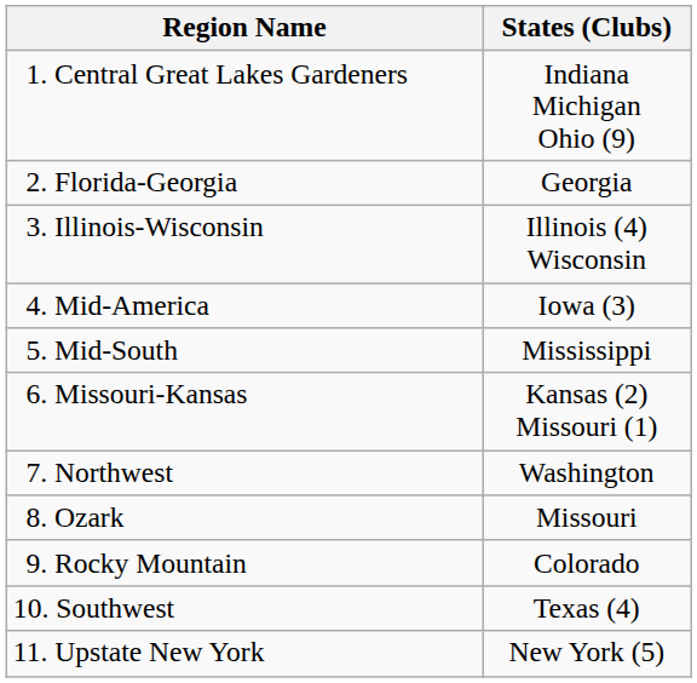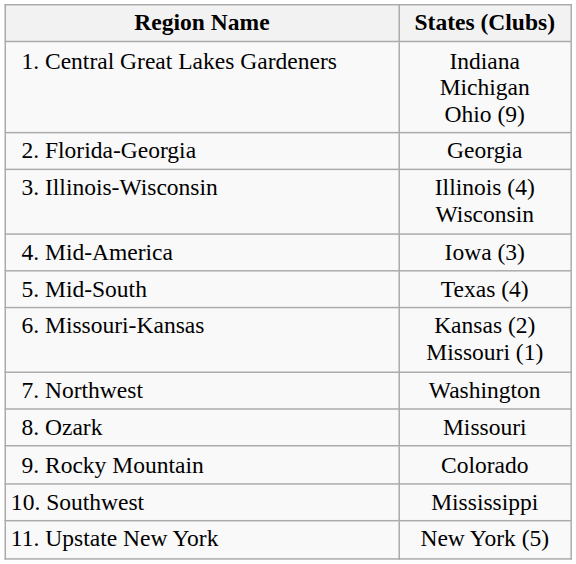5. Mid-South | States (Clubs): Mississippi -> Texas (4)
10. Southwest | States (Clubs): Texas (4) -> Mississippi
